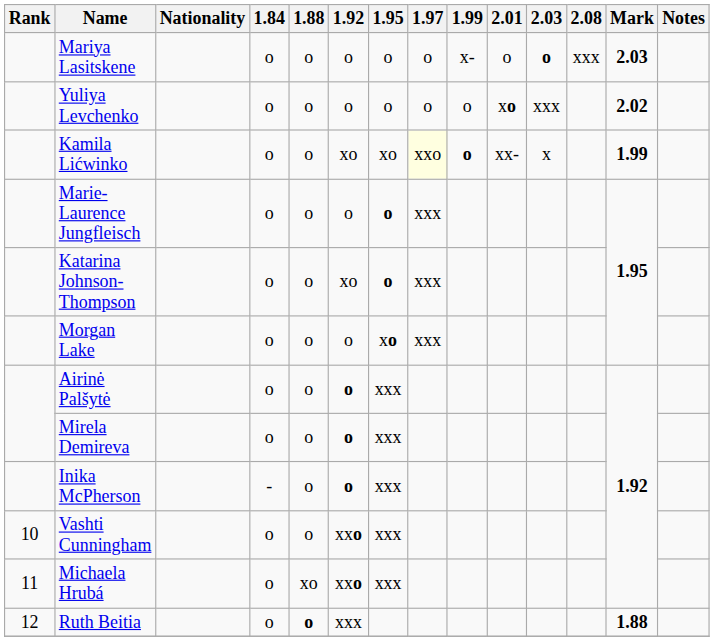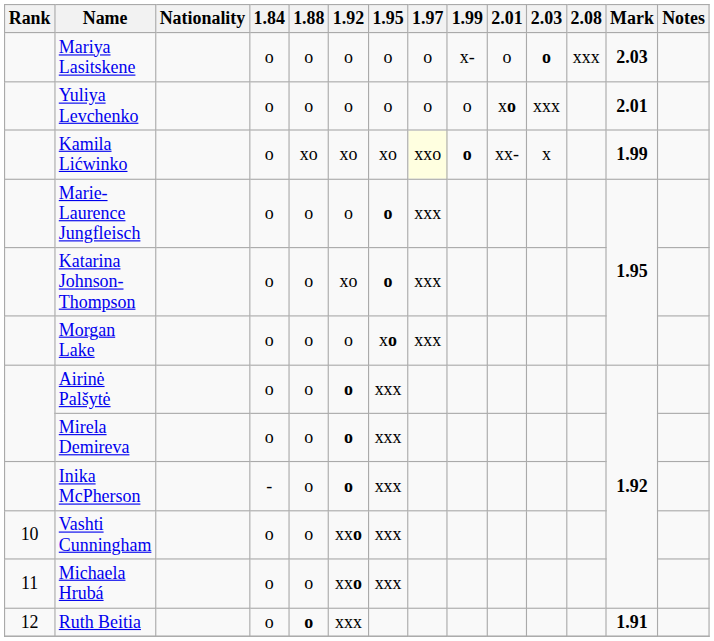Yuliya Levchenko | Mark: 2.02 -> 2.01
Kamila Lićwinko | 1.88: o -> xo
Michaela Hrubá | 1.88: xo -> o
Ruth Beitia | Mark: 1.88 -> 1.91
